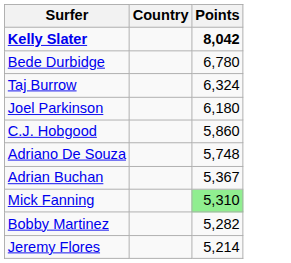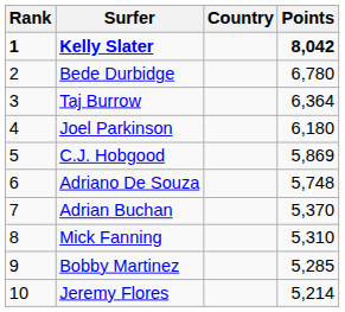+ column: Rank | 1 | 2 | 3 | 4 | 5 | 6 | 7 | 8 | 9 | 10
Taj Burrow | Points: 6,324 -> 6,364
C.J. Hobgood | Points: 5,860 -> 5,869
Adrian Buchan | Points: 5,367 -> 5,370
Mick Fanning | Points: lightgreen background -> no background
Bobby Martinez | Points: 5,282 -> 5,285
